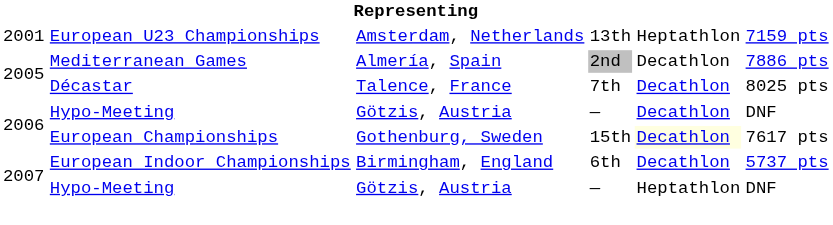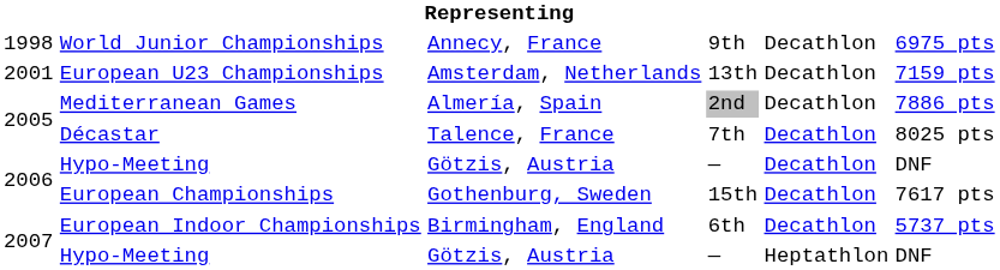+ row: 1998 | World Junior Championships | Annecy, France | 9th | Decathlon | 6975 pts
European U23 Championships | column 5: Heptathlon -> Decathlon
European Championships | column 5: lightyellow background -> no background
